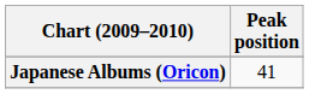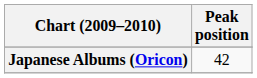Japanese Albums (Oricon) | Peak position: 41 -> 42
